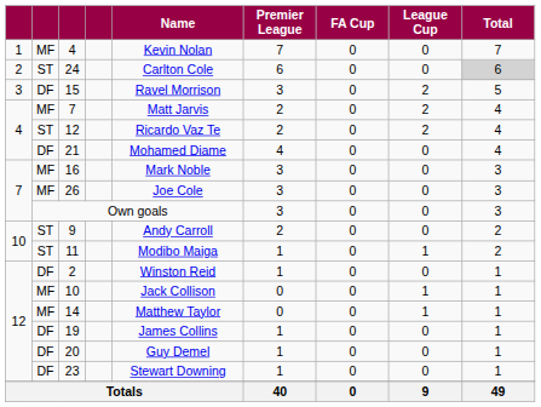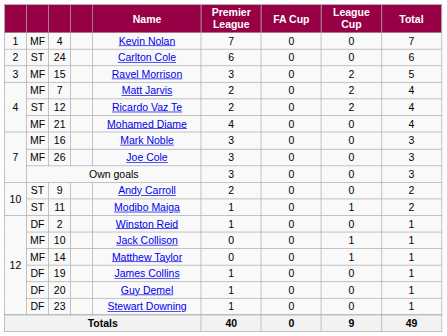24 | Total: lightgrey background -> no background
15 | column 2: DF -> MF
21 | column 2: DF -> MF
